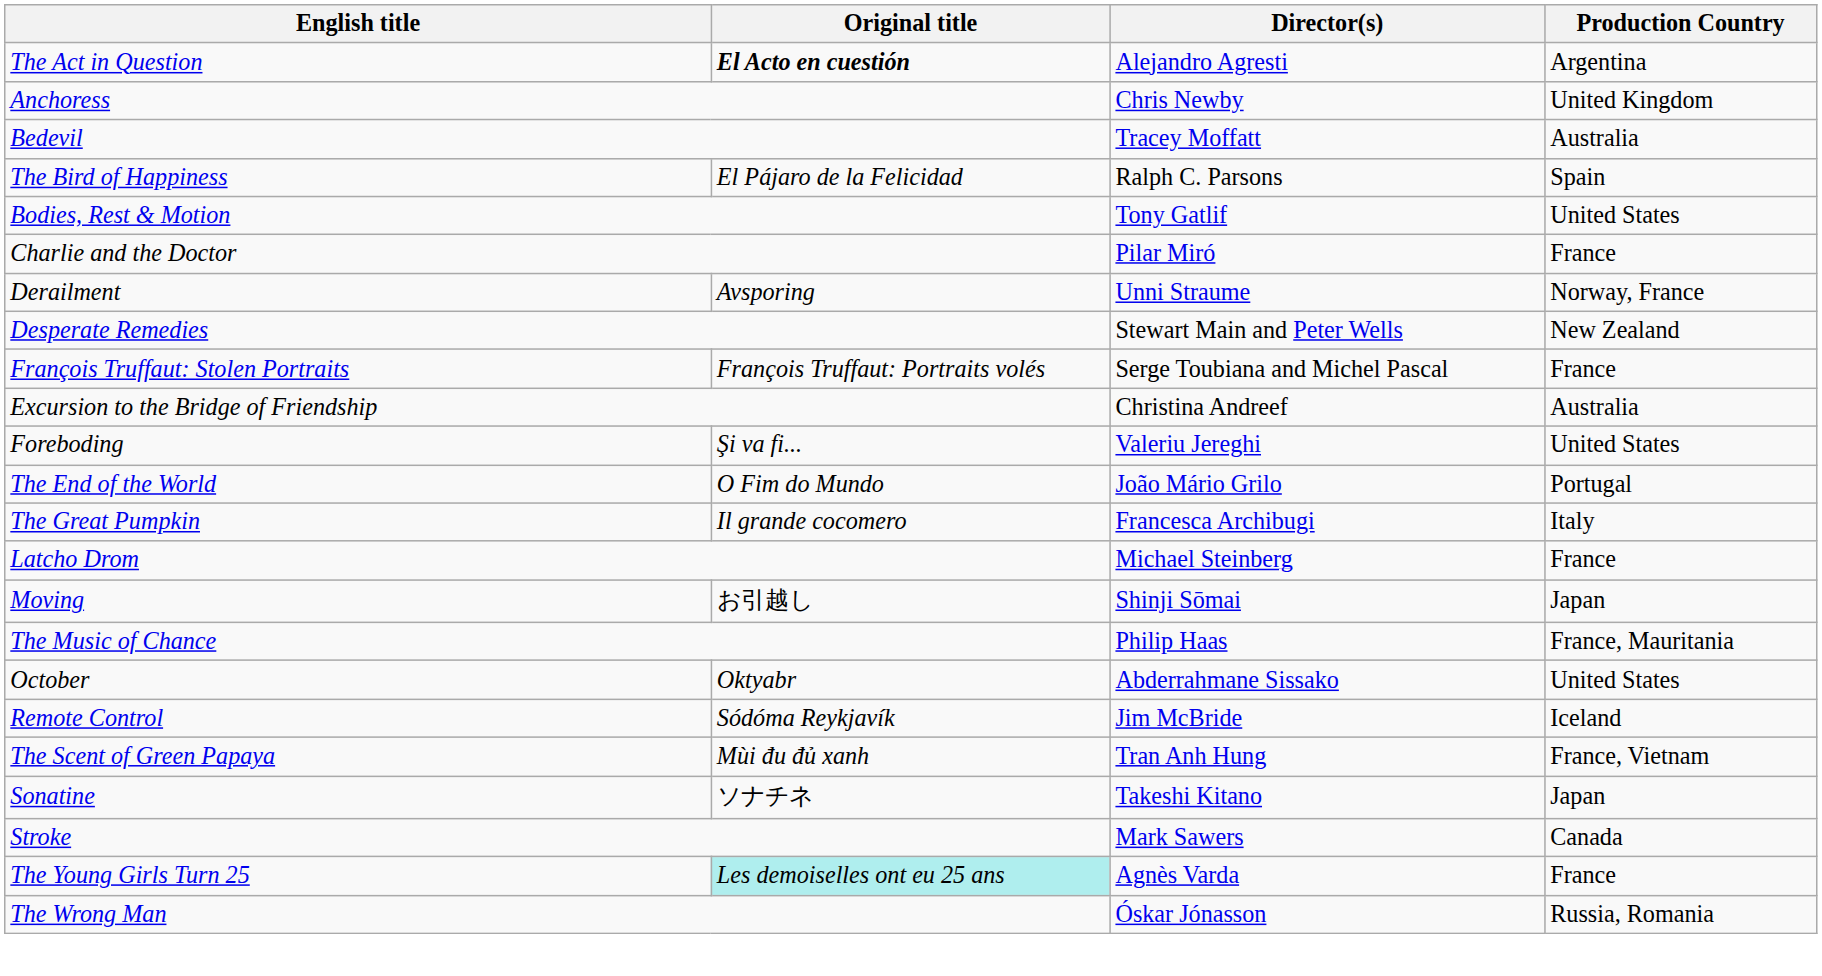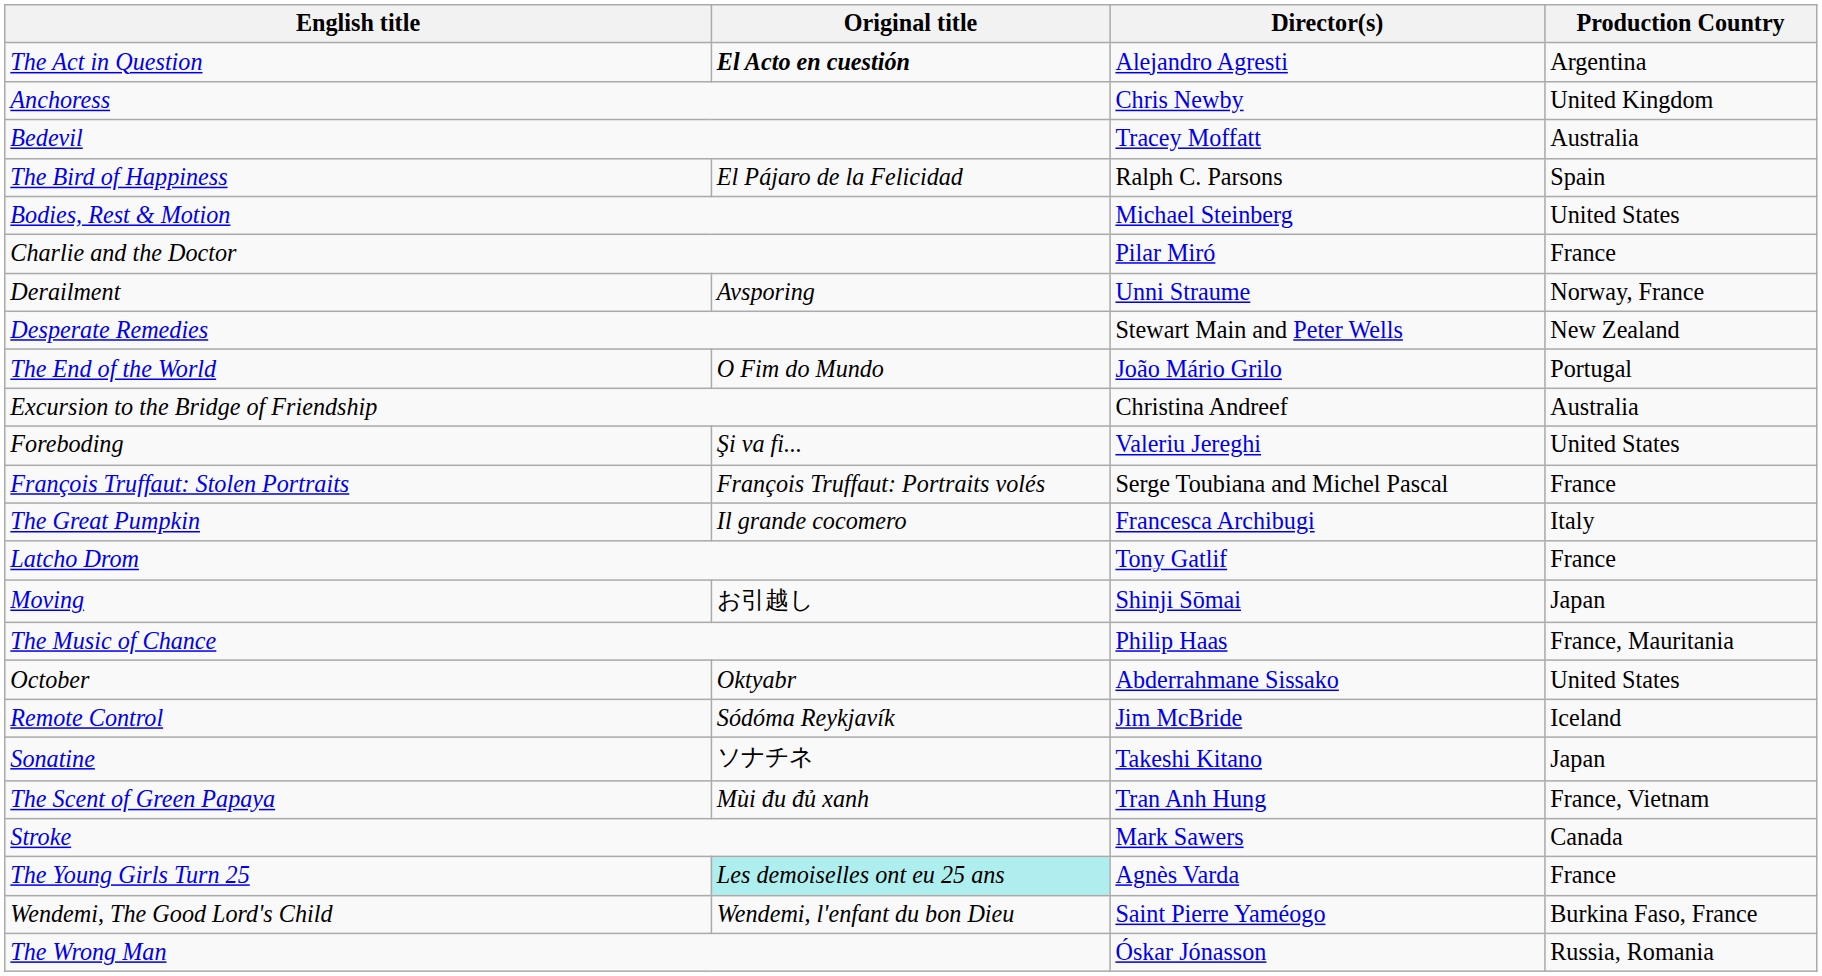Bodies, Rest & Motion | Director(s): Tony Gatlif -> Michael Steinberg
rows swapped: The End of the World <-> François Truffaut: Stolen Portraits
Latcho Drom | Director(s): Michael Steinberg -> Tony Gatlif
rows swapped: The Scent of Green Papaya <-> Sonatine
+ row: Wendemi, The Good Lord's Child | Wendemi, l'enfant du bon Dieu | Saint Pierre Yaméogo | Burkina Faso, France
